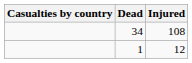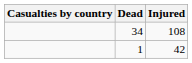1 | Injured: 12 -> 42
